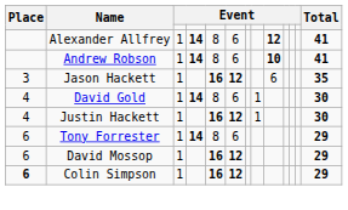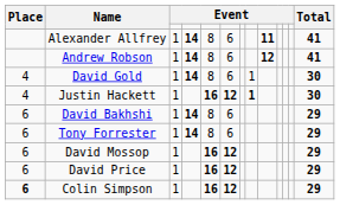Alexander Allfrey | column 9: 12 -> 11
Andrew Robson | column 9: 10 -> 12
- row: 3 | Jason Hackett | 1 | 16 | 12 | 6 | 35
Justin Hackett | column 8: normal -> bold
+ row: 6 | David Bakhshi | 1 | 14 | 8 | 6 | 29
+ row: 6 | David Price | 1 | 16 | 12 | 29
